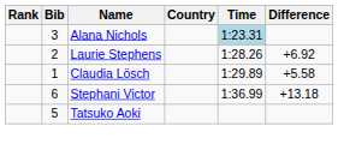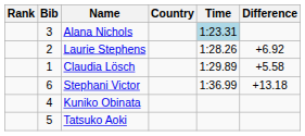+ row: 4 | Kuniko Obinata
